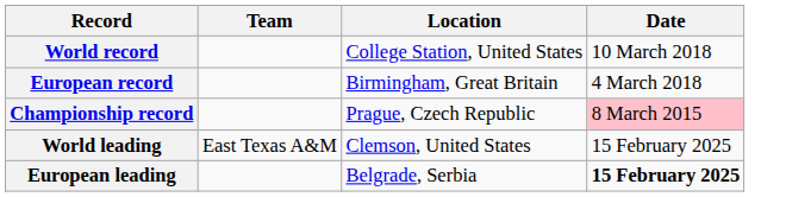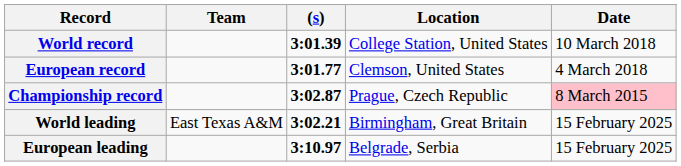+ column: (s) | 3:01.39 | 3:01.77 | 3:02.87 | 3:02.21 | 3:10.97
European record | Location: Birmingham, Great Britain -> Clemson, United States
World leading | Location: Clemson, United States -> Birmingham, Great Britain
European leading | Date: bold -> normal
